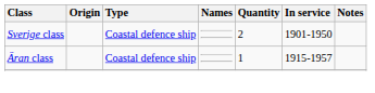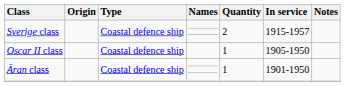Sverige class | In service: 1901-1950 -> 1915-1957
+ row: Oscar II class | Coastal defence ship | 1 | 1905-1950
Äran class | In service: 1915-1957 -> 1901-1950
